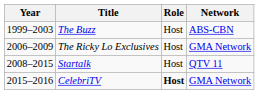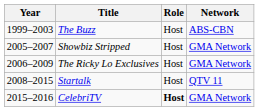+ row: 2005–2007 | Showbiz Stripped | Host | GMA Network
